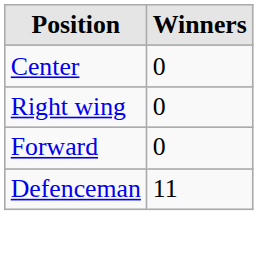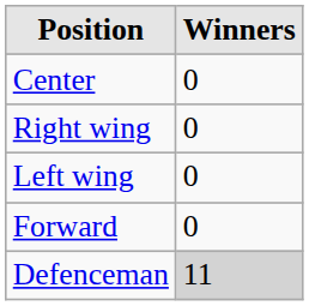+ row: Left wing | 0
Defenceman | Winners: no background -> lightgrey background
